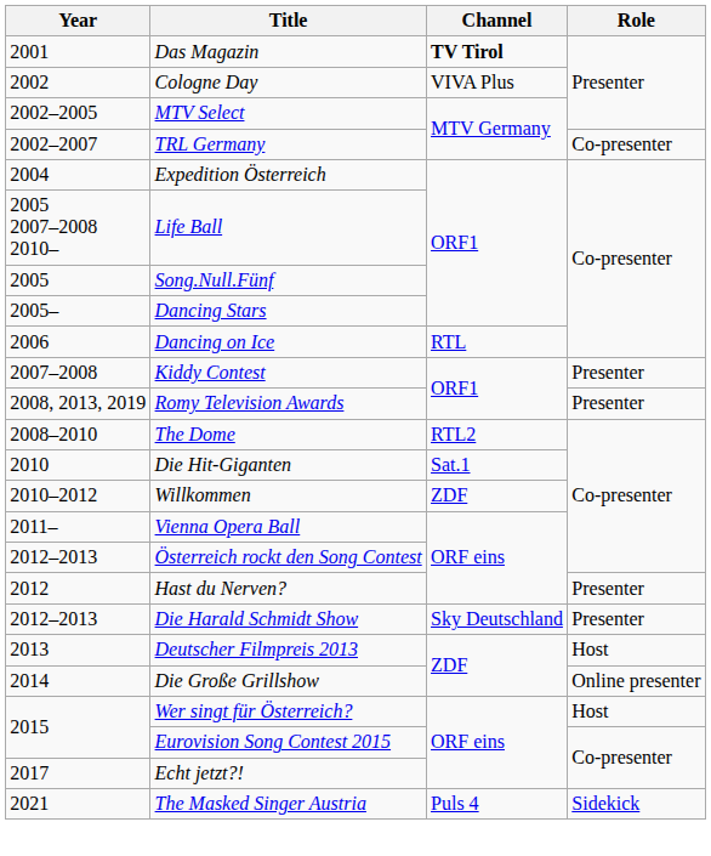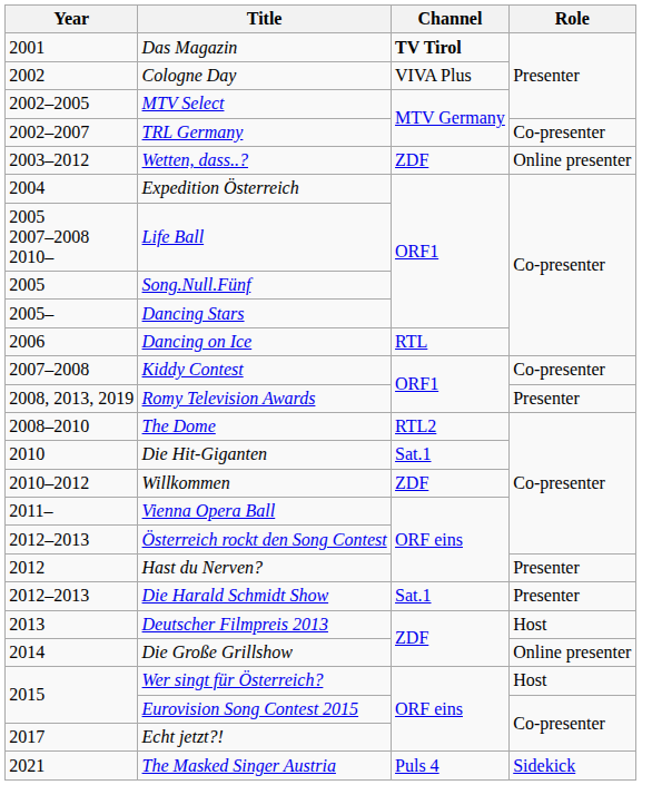+ row: 2003–2012 | Wetten, dass..? | ZDF | Online presenter
Kiddy Contest | Role: Presenter -> Co-presenter
Die Harald Schmidt Show | Channel: Sky Deutschland -> Sat.1
